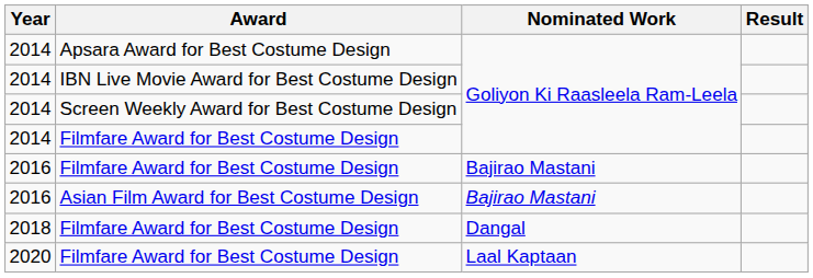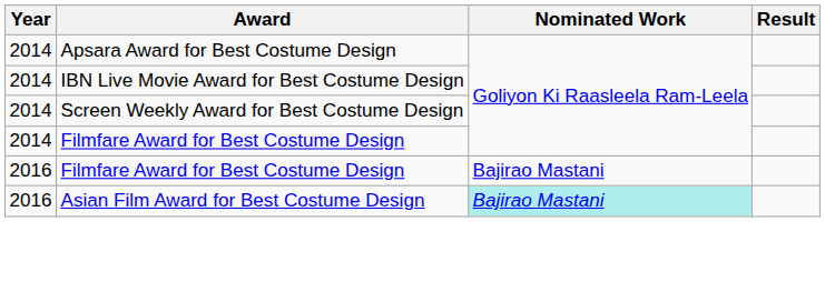Asian Film Award for Best Costume Design | Nominated Work: no background -> paleturquoise background
- row: 2018 | Filmfare Award for Best Costume Design | Dangal
- row: 2020 | Filmfare Award for Best Costume Design | Laal Kaptaan
